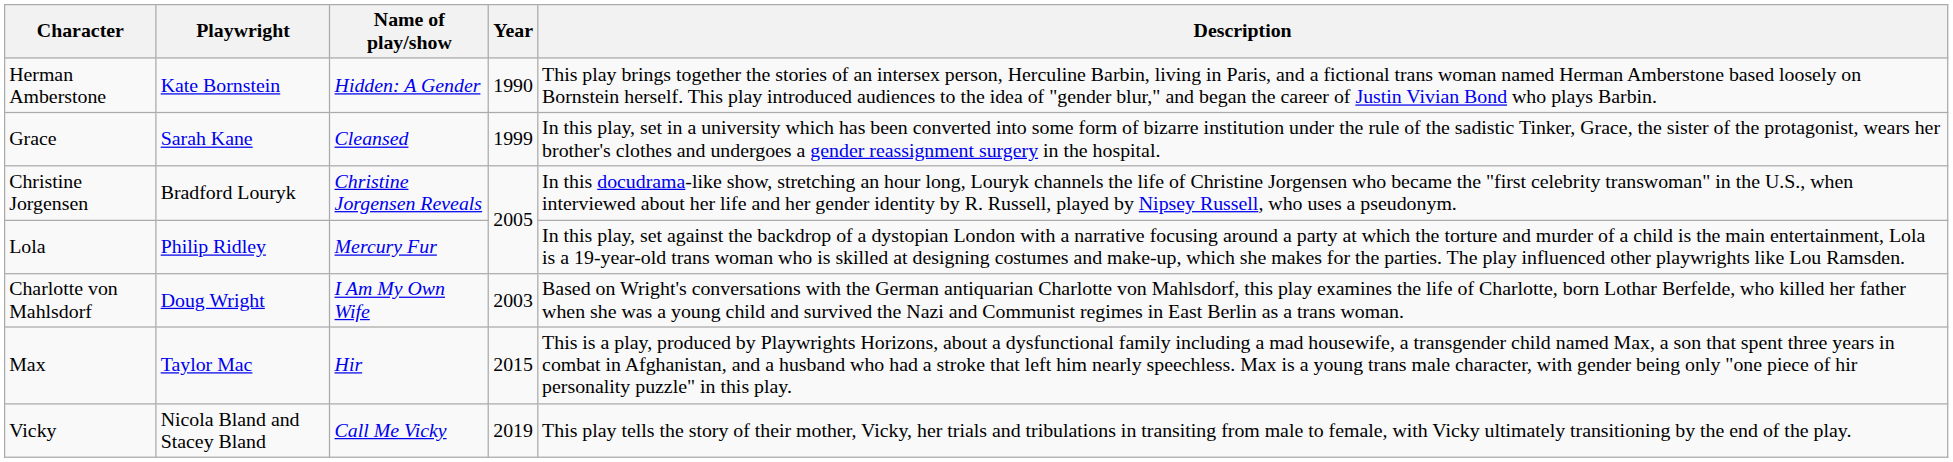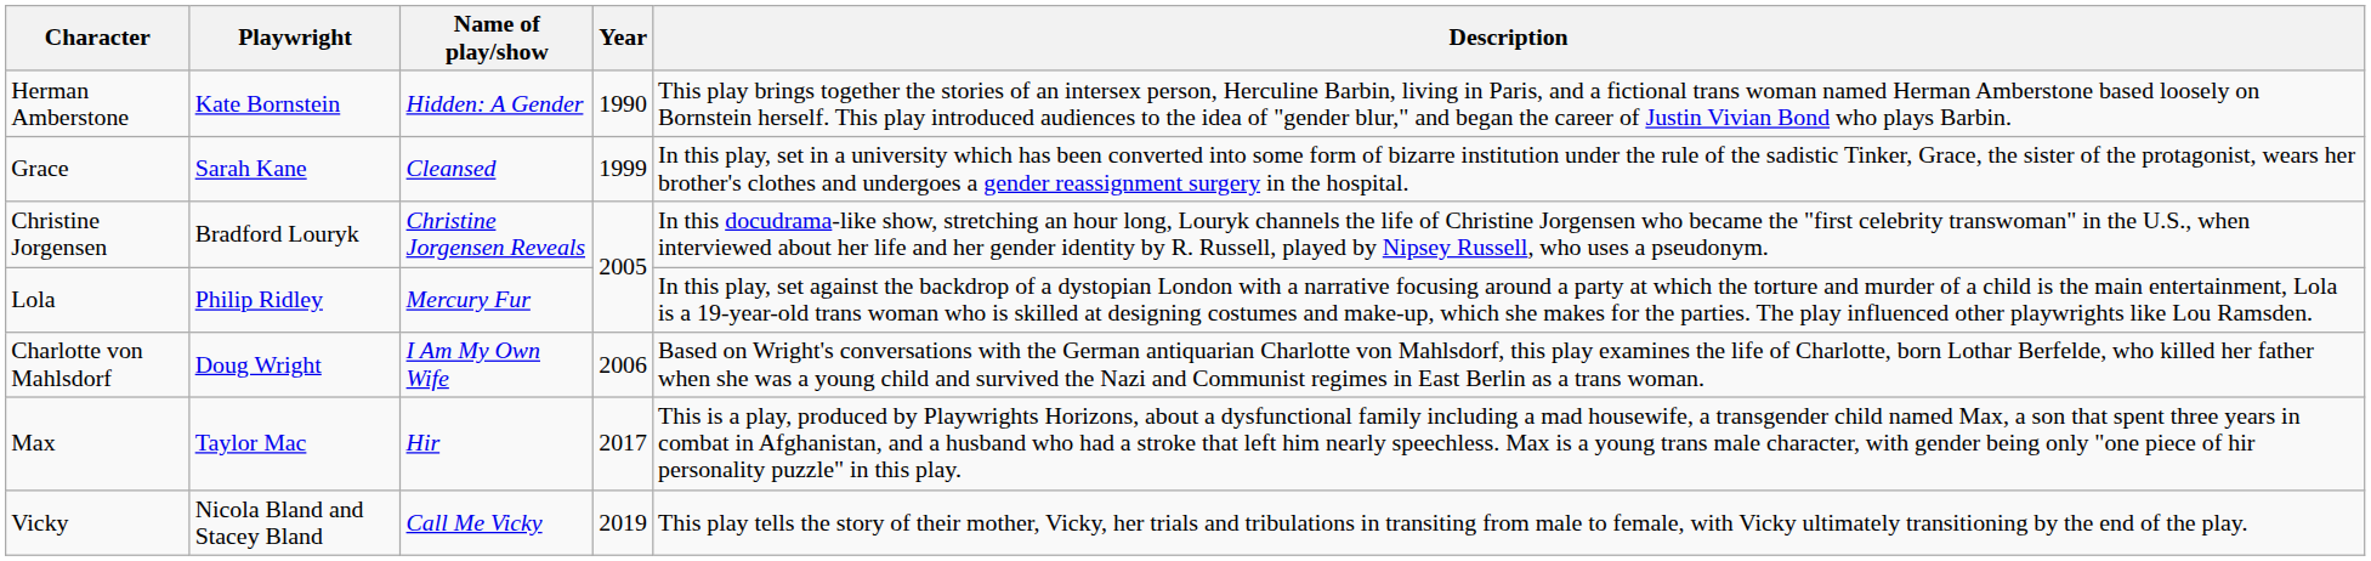Charlotte von Mahlsdorf | Year: 2003 -> 2006
Max | Year: 2015 -> 2017
